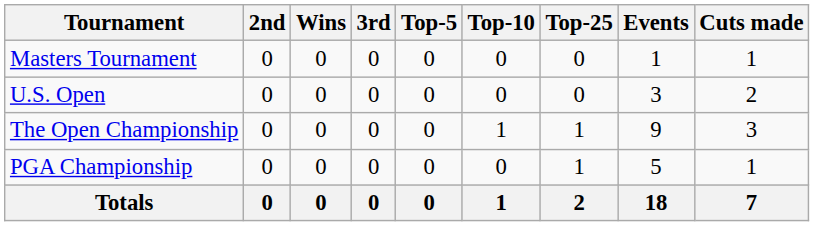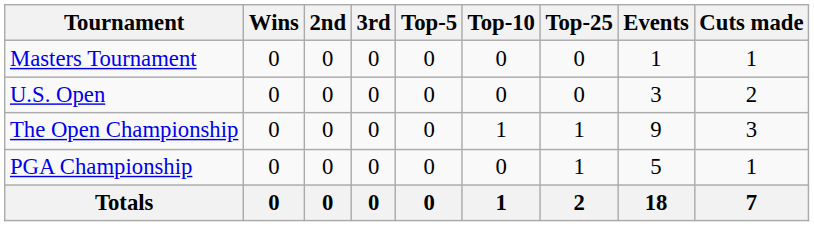columns swapped: Wins <-> 2nd
